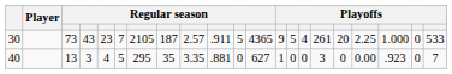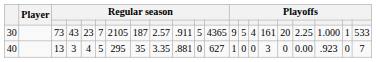30 | column 16: 261 -> 161
30 | column 20: 0 -> 1
